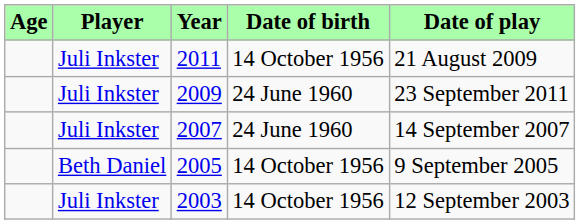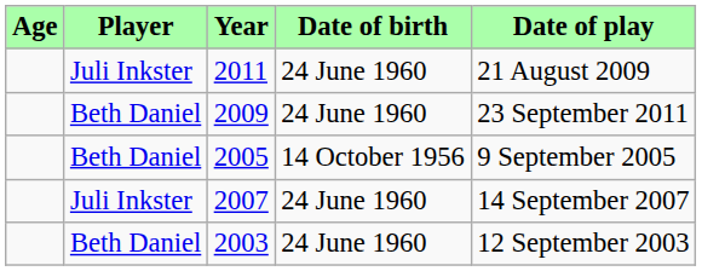2011 | Date of birth: 14 October 1956 -> 24 June 1960
2009 | Player: Juli Inkster -> Beth Daniel
rows swapped: 2005 <-> 2007
2003 | Player: Juli Inkster -> Beth Daniel
2003 | Date of birth: 14 October 1956 -> 24 June 1960
